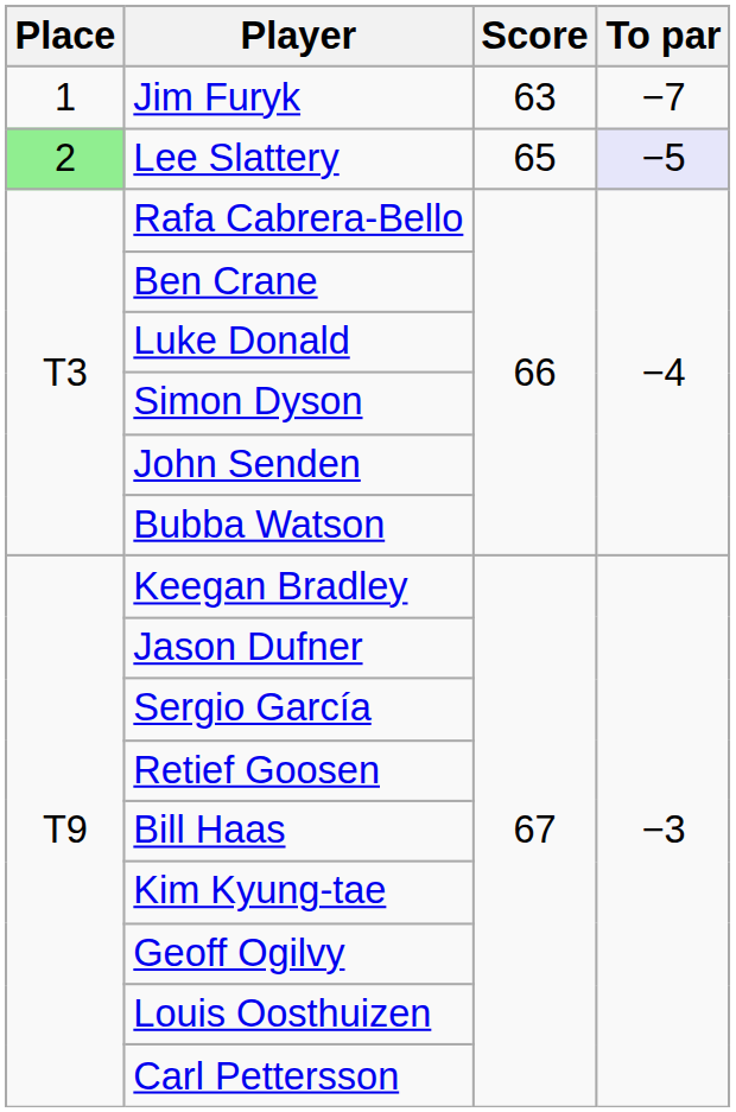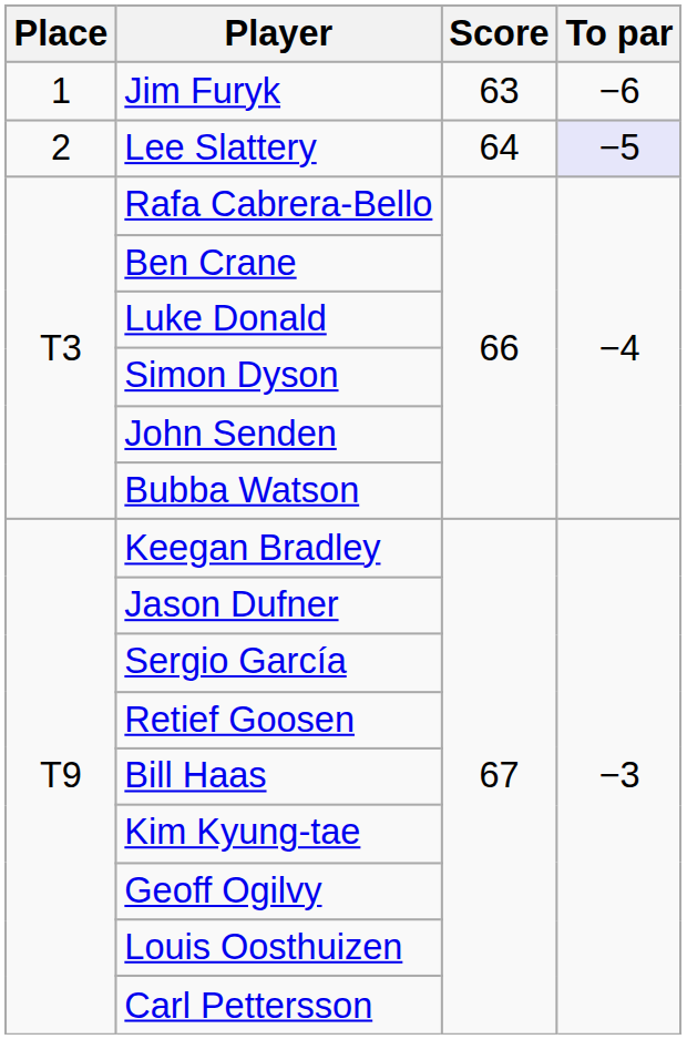Jim Furyk | To par: −7 -> −6
Lee Slattery | Place: lightgreen background -> no background
Lee Slattery | Score: 65 -> 64
